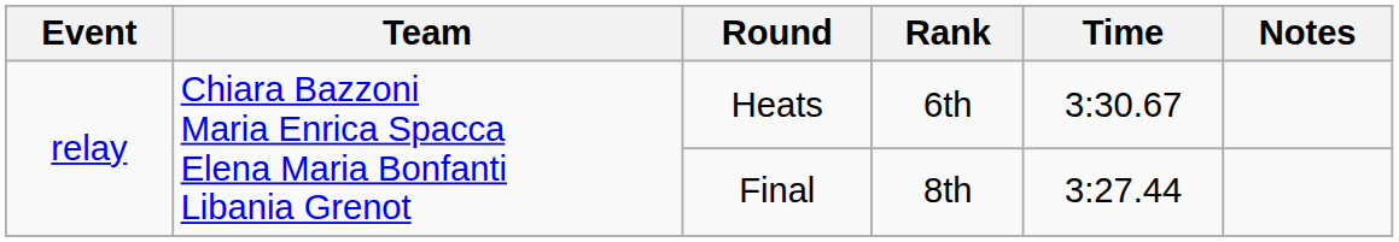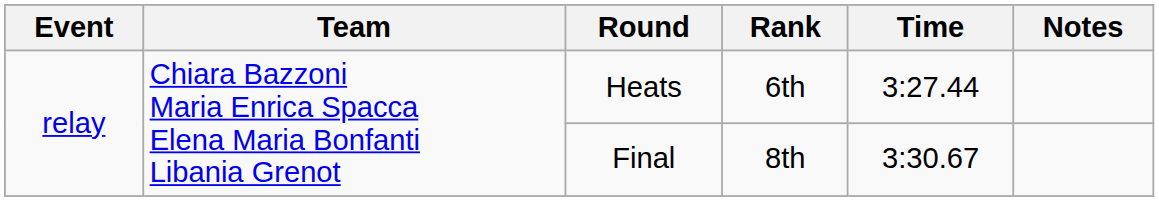Heats | Time: 3:30.67 -> 3:27.44
Final | Time: 3:27.44 -> 3:30.67
